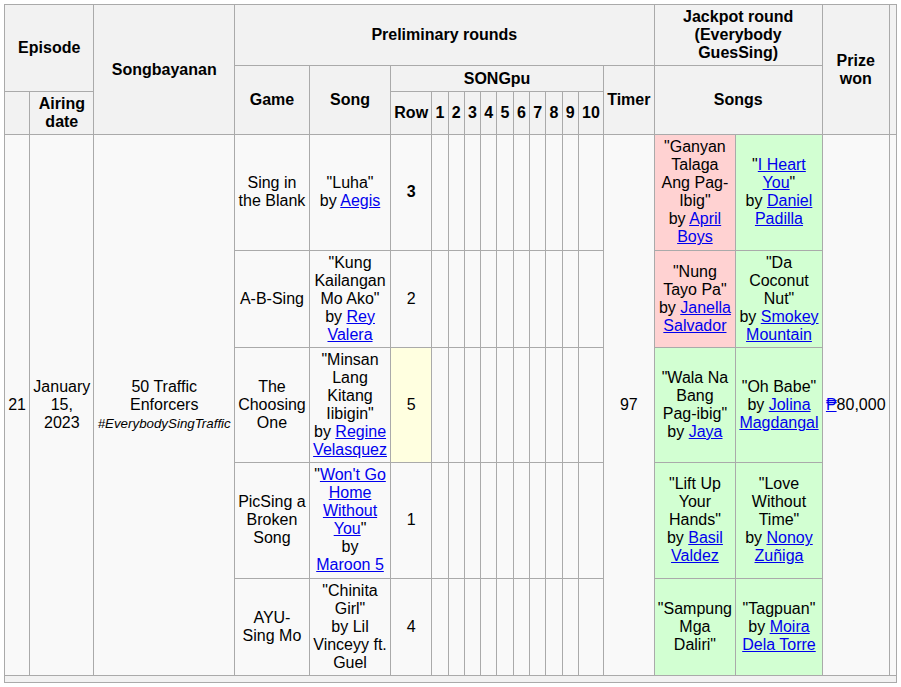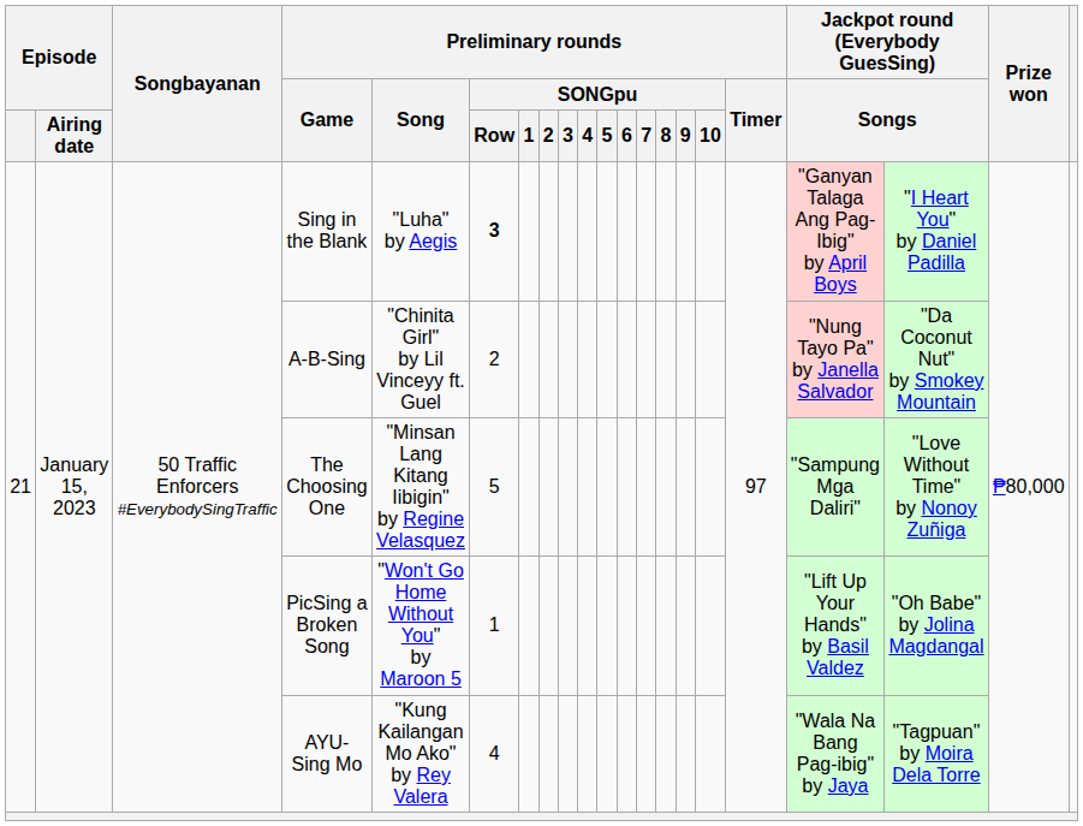A-B-Sing | Preliminary rounds / Song: "Kung Kailangan Mo Ako" by Rey Valera -> "Chinita Girl" by Lil Vinceyy ft. Guel
The Choosing One | Preliminary rounds / SONGpu / Row: lightyellow background -> no background
The Choosing One | column 18: "Wala Na Bang Pag-ibig" by Jaya -> "Sampung Mga Daliri"
The Choosing One | column 19: "Oh Babe" by Jolina Magdangal -> "Love Without Time" by Nonoy Zuñiga
PicSing a Broken Song | column 19: "Love Without Time" by Nonoy Zuñiga -> "Oh Babe" by Jolina Magdangal
AYU-Sing Mo | Preliminary rounds / Song: "Chinita Girl" by Lil Vinceyy ft. Guel -> "Kung Kailangan Mo Ako" by Rey Valera
AYU-Sing Mo | column 18: "Sampung Mga Daliri" -> "Wala Na Bang Pag-ibig" by Jaya
